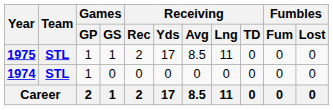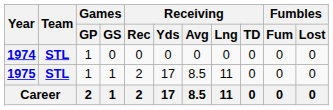rows swapped: 1974 <-> 1975
